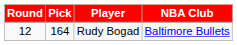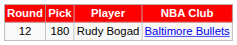Rudy Bogad | Pick: 164 -> 180
